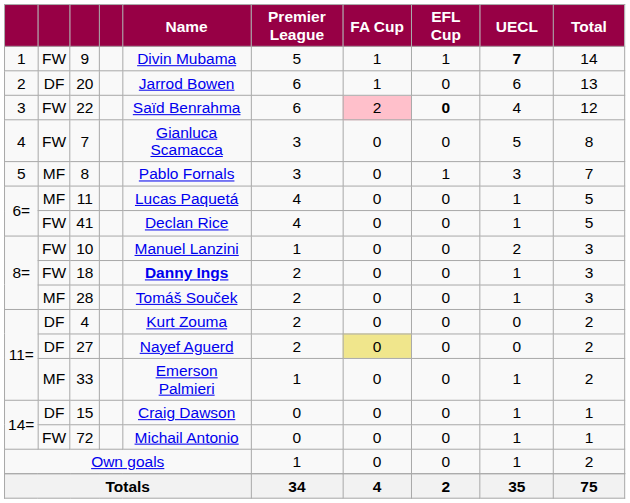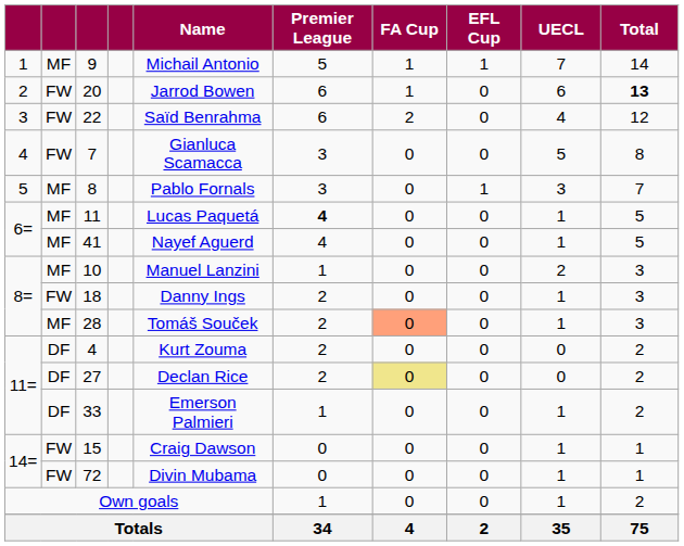9 | column 2: FW -> MF
9 | Name: Divin Mubama -> Michail Antonio
9 | UECL: bold -> normal
20 | column 2: DF -> FW
20 | Total: normal -> bold
22 | FA Cup: pink background -> no background
22 | EFL Cup: bold -> normal
11 | Premier League: normal -> bold
41 | column 2: FW -> MF
41 | Name: Declan Rice -> Nayef Aguerd
10 | column 2: FW -> MF
18 | Name: bold -> normal
28 | FA Cup: no background -> lightsalmon background
27 | Name: Nayef Aguerd -> Declan Rice
33 | column 2: MF -> DF
15 | column 2: DF -> FW
72 | Name: Michail Antonio -> Divin Mubama
